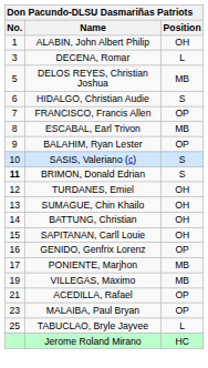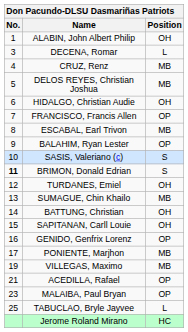+ row: 4 | CRUZ, Renz | MB
HIDALGO, Christian Audie | Position: S -> OH
SUMAGUE, Chin Khailo | Position: OH -> MB
